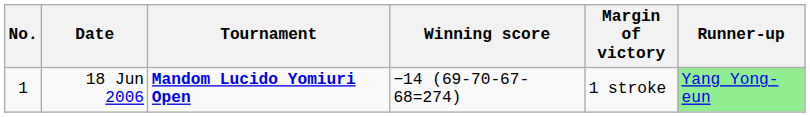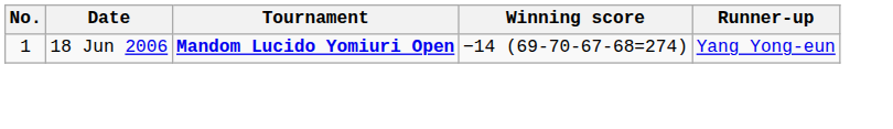- column: Margin of victory | 1 stroke
18 Jun 2006 | Runner-up: lightgreen background -> no background
